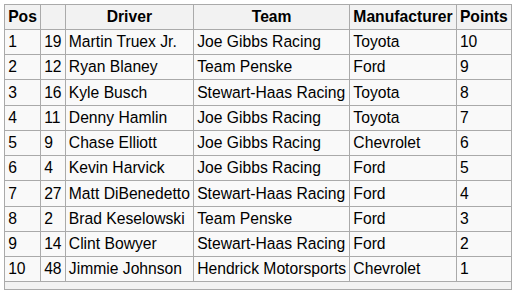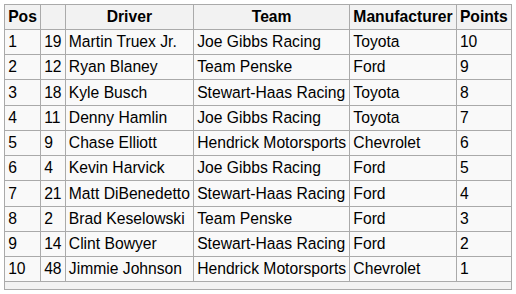Kyle Busch | column 2: 16 -> 18
Chase Elliott | Team: Joe Gibbs Racing -> Hendrick Motorsports
Matt DiBenedetto | column 2: 27 -> 21
